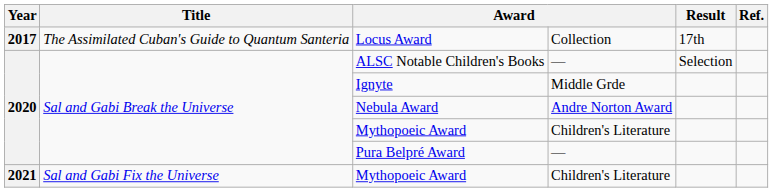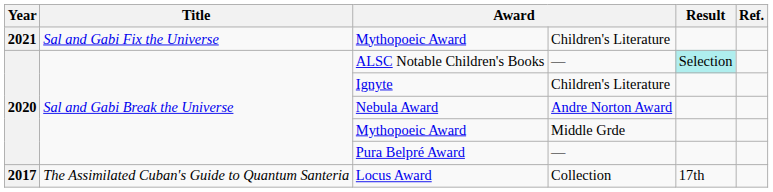rows swapped: Locus Award <-> 2021 / Mythopoeic Award
ALSC Notable Children's Books | Result: no background -> paleturquoise background
Ignyte | column 4: Middle Grde -> Children's Literature
2020 / Mythopoeic Award | column 4: Children's Literature -> Middle Grde
